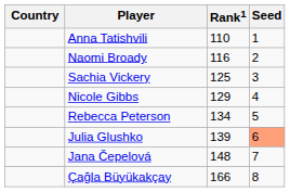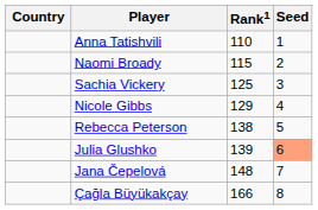Naomi Broady | Rank1: 116 -> 115
Rebecca Peterson | Rank1: 134 -> 138
